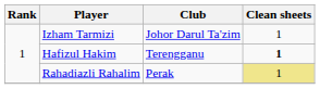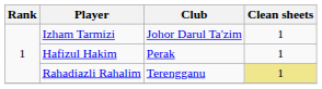Hafizul Hakim | Club: Terengganu -> Perak
Hafizul Hakim | Clean sheets: bold -> normal
Rahadiazli Rahalim | Club: Perak -> Terengganu
